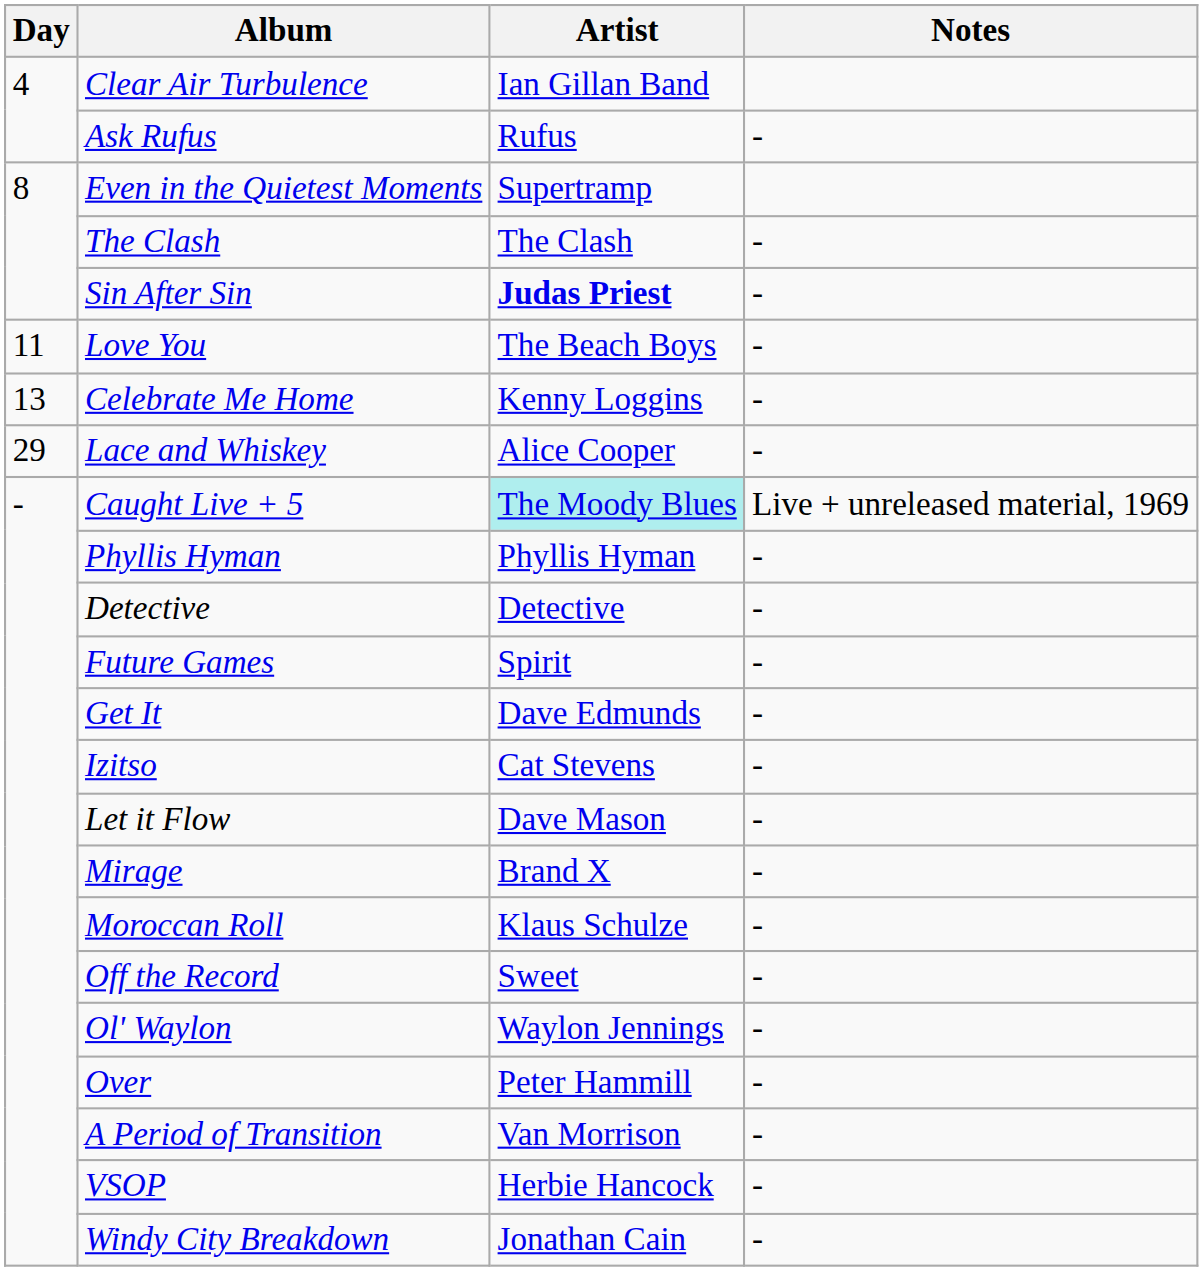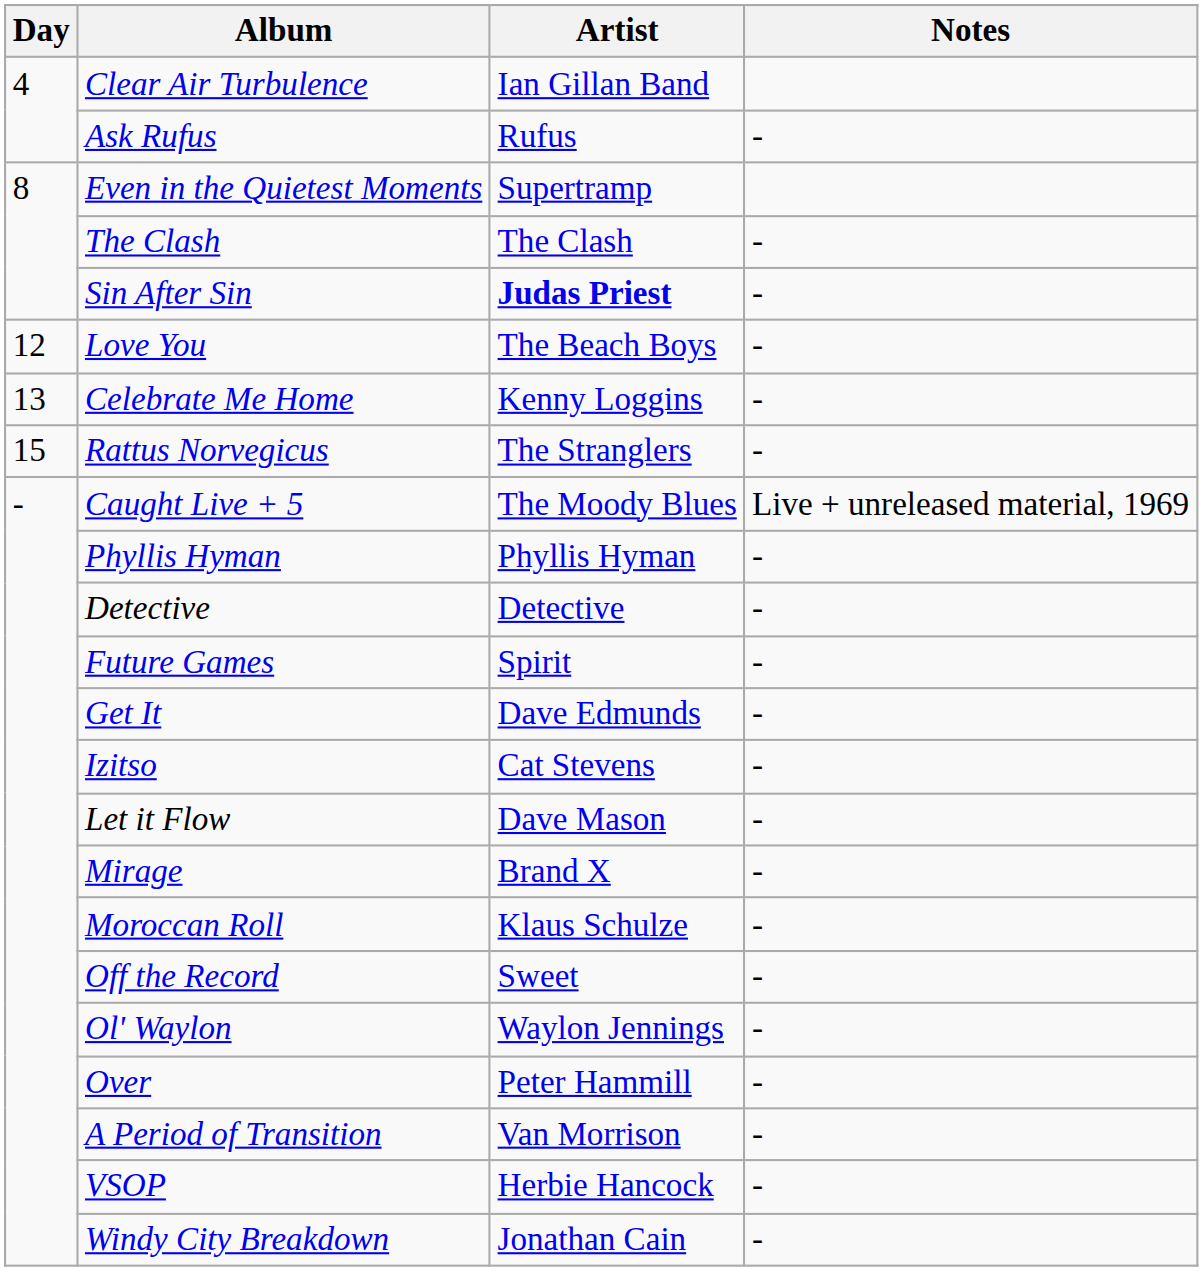Love You | Day: 11 -> 12
+ row: 15 | Rattus Norvegicus | The Stranglers | -
- row: 29 | Lace and Whiskey | Alice Cooper | -
Caught Live + 5 | Artist: paleturquoise background -> no background
